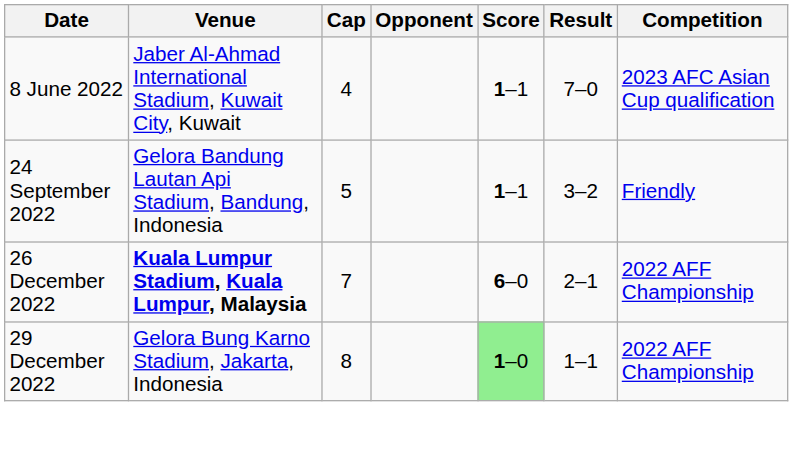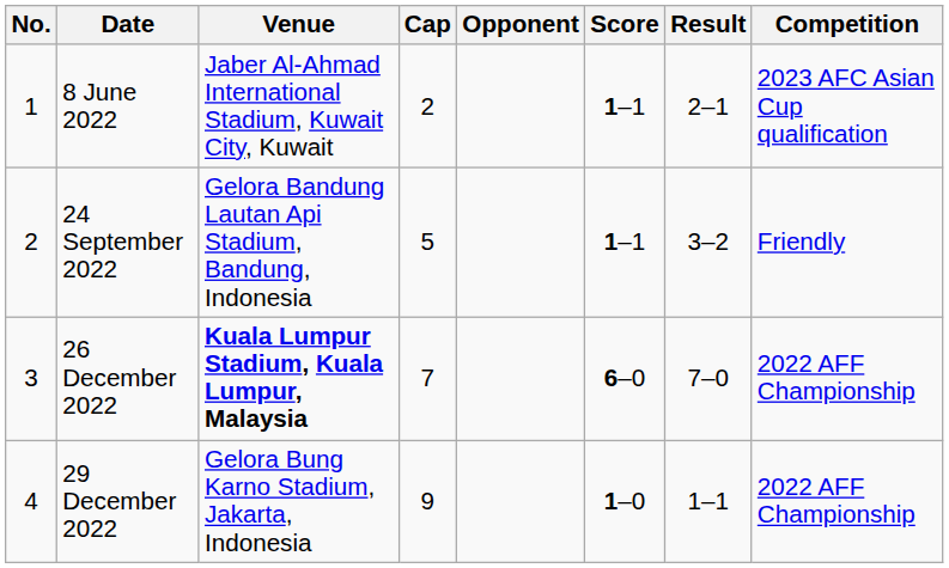+ column: No. | 1 | 2 | 3 | 4
8 June 2022 | Cap: 4 -> 2
8 June 2022 | Result: 7–0 -> 2–1
26 December 2022 | Result: 2–1 -> 7–0
29 December 2022 | Cap: 8 -> 9
29 December 2022 | Score: lightgreen background -> no background
